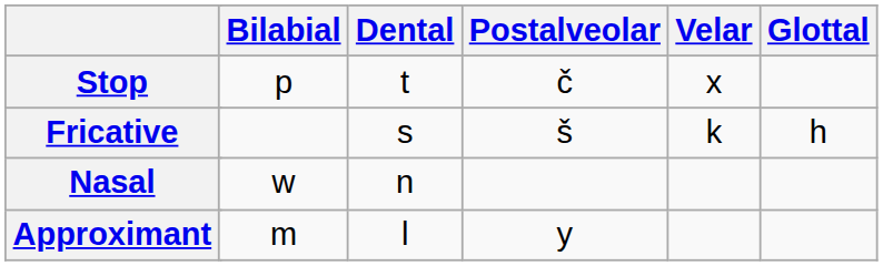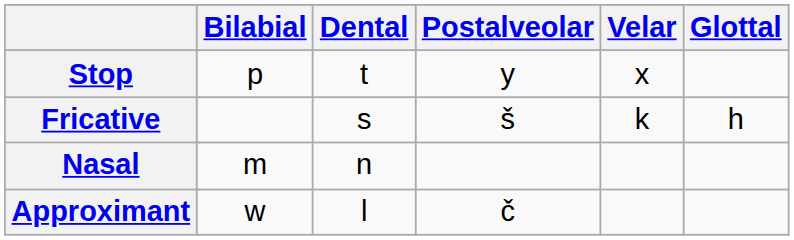Stop | Postalveolar: č -> y
Nasal | Bilabial: w -> m
Approximant | Bilabial: m -> w
Approximant | Postalveolar: y -> č
